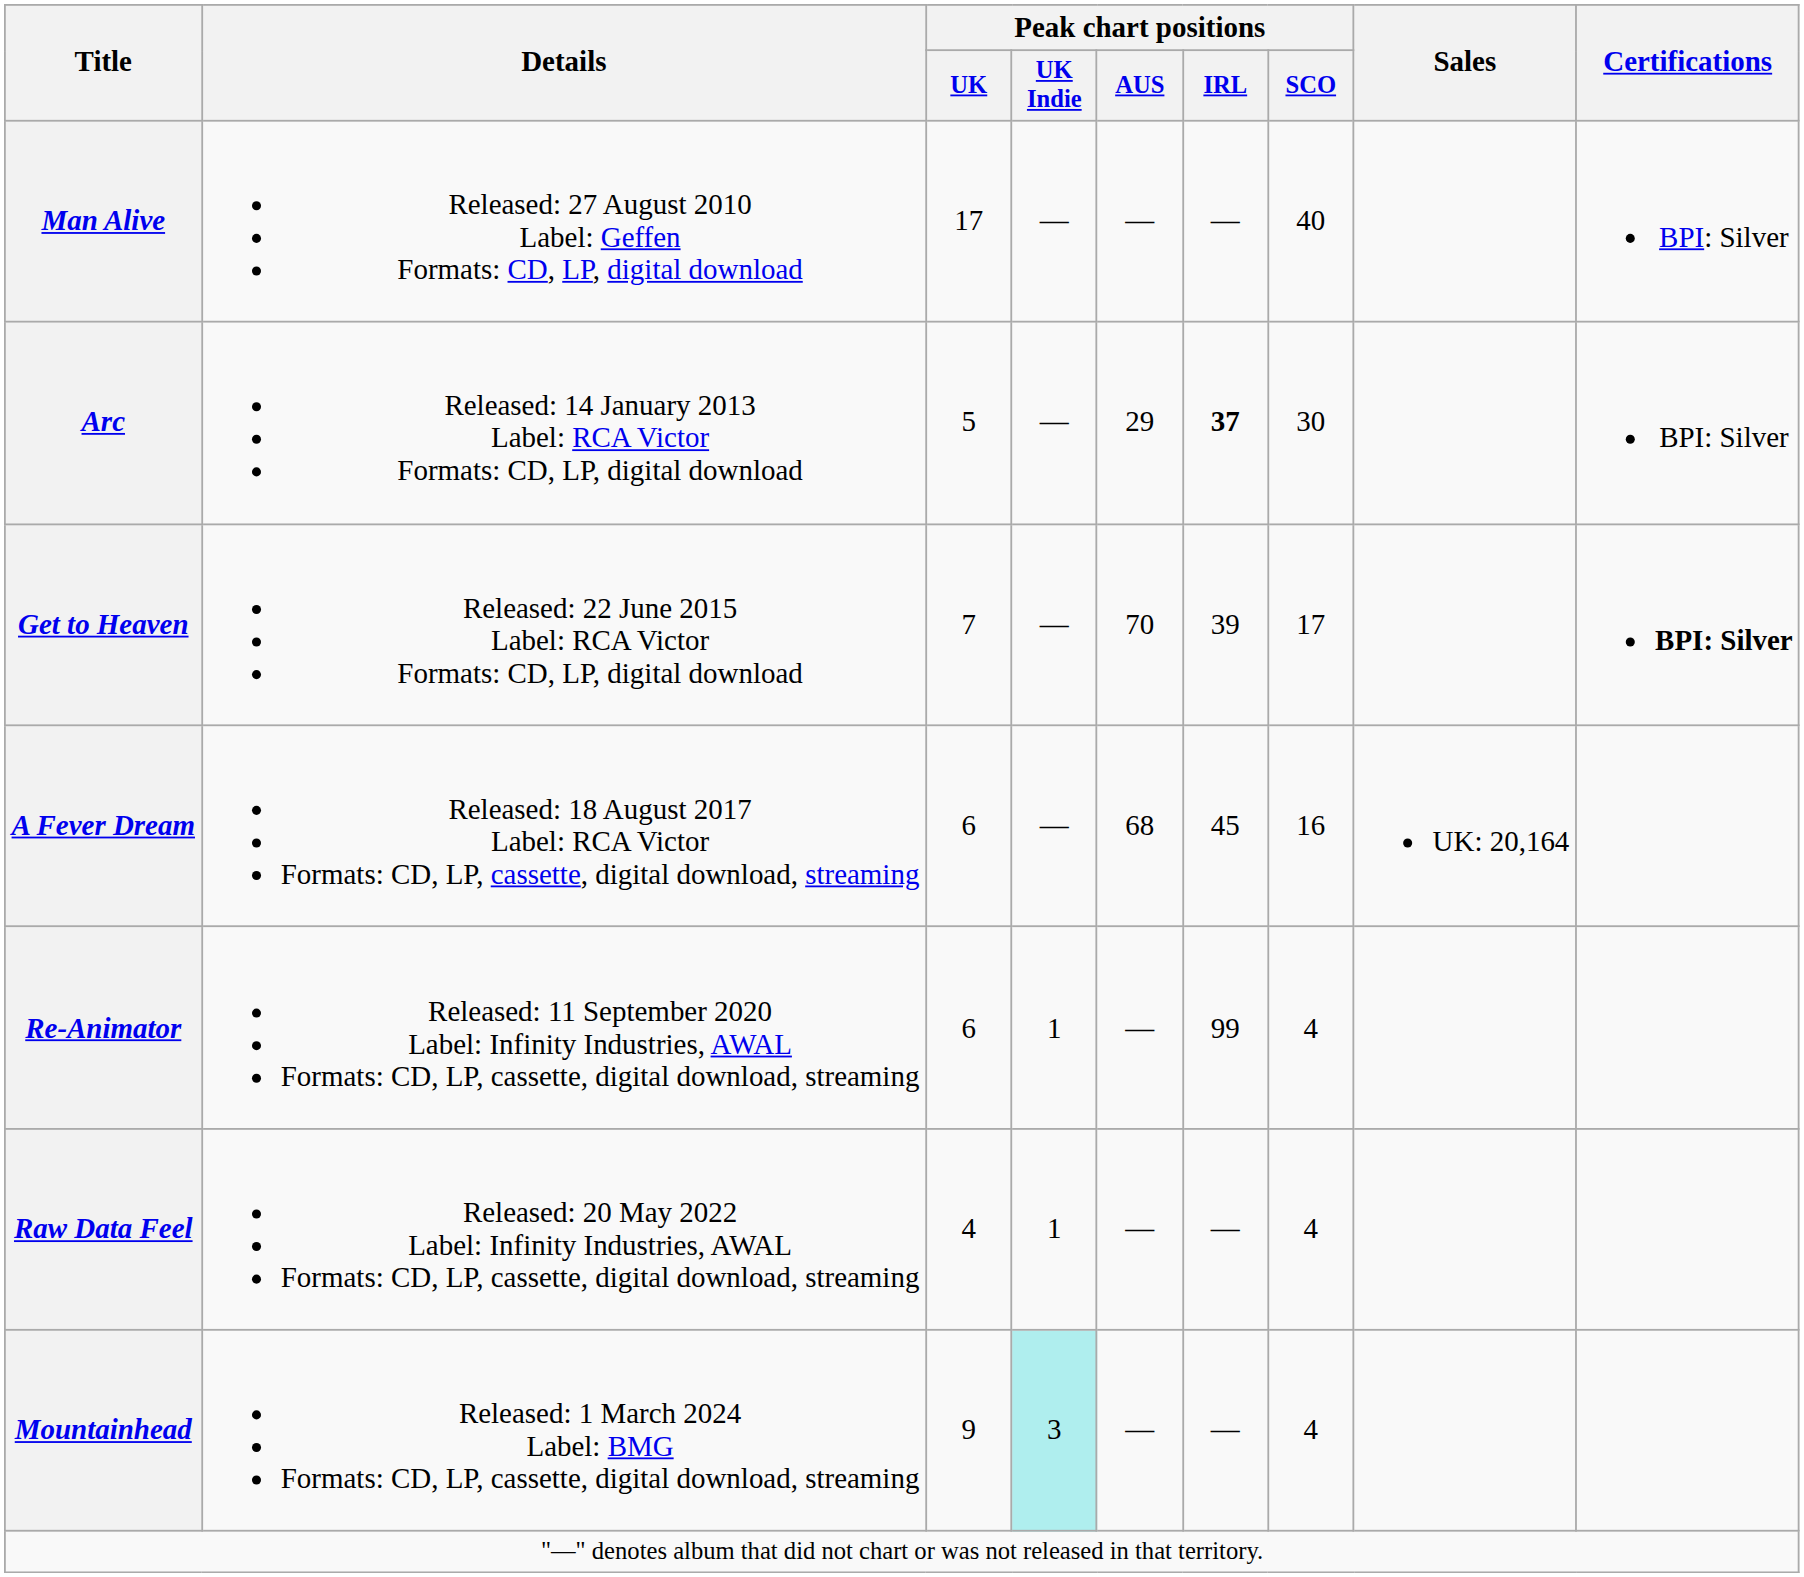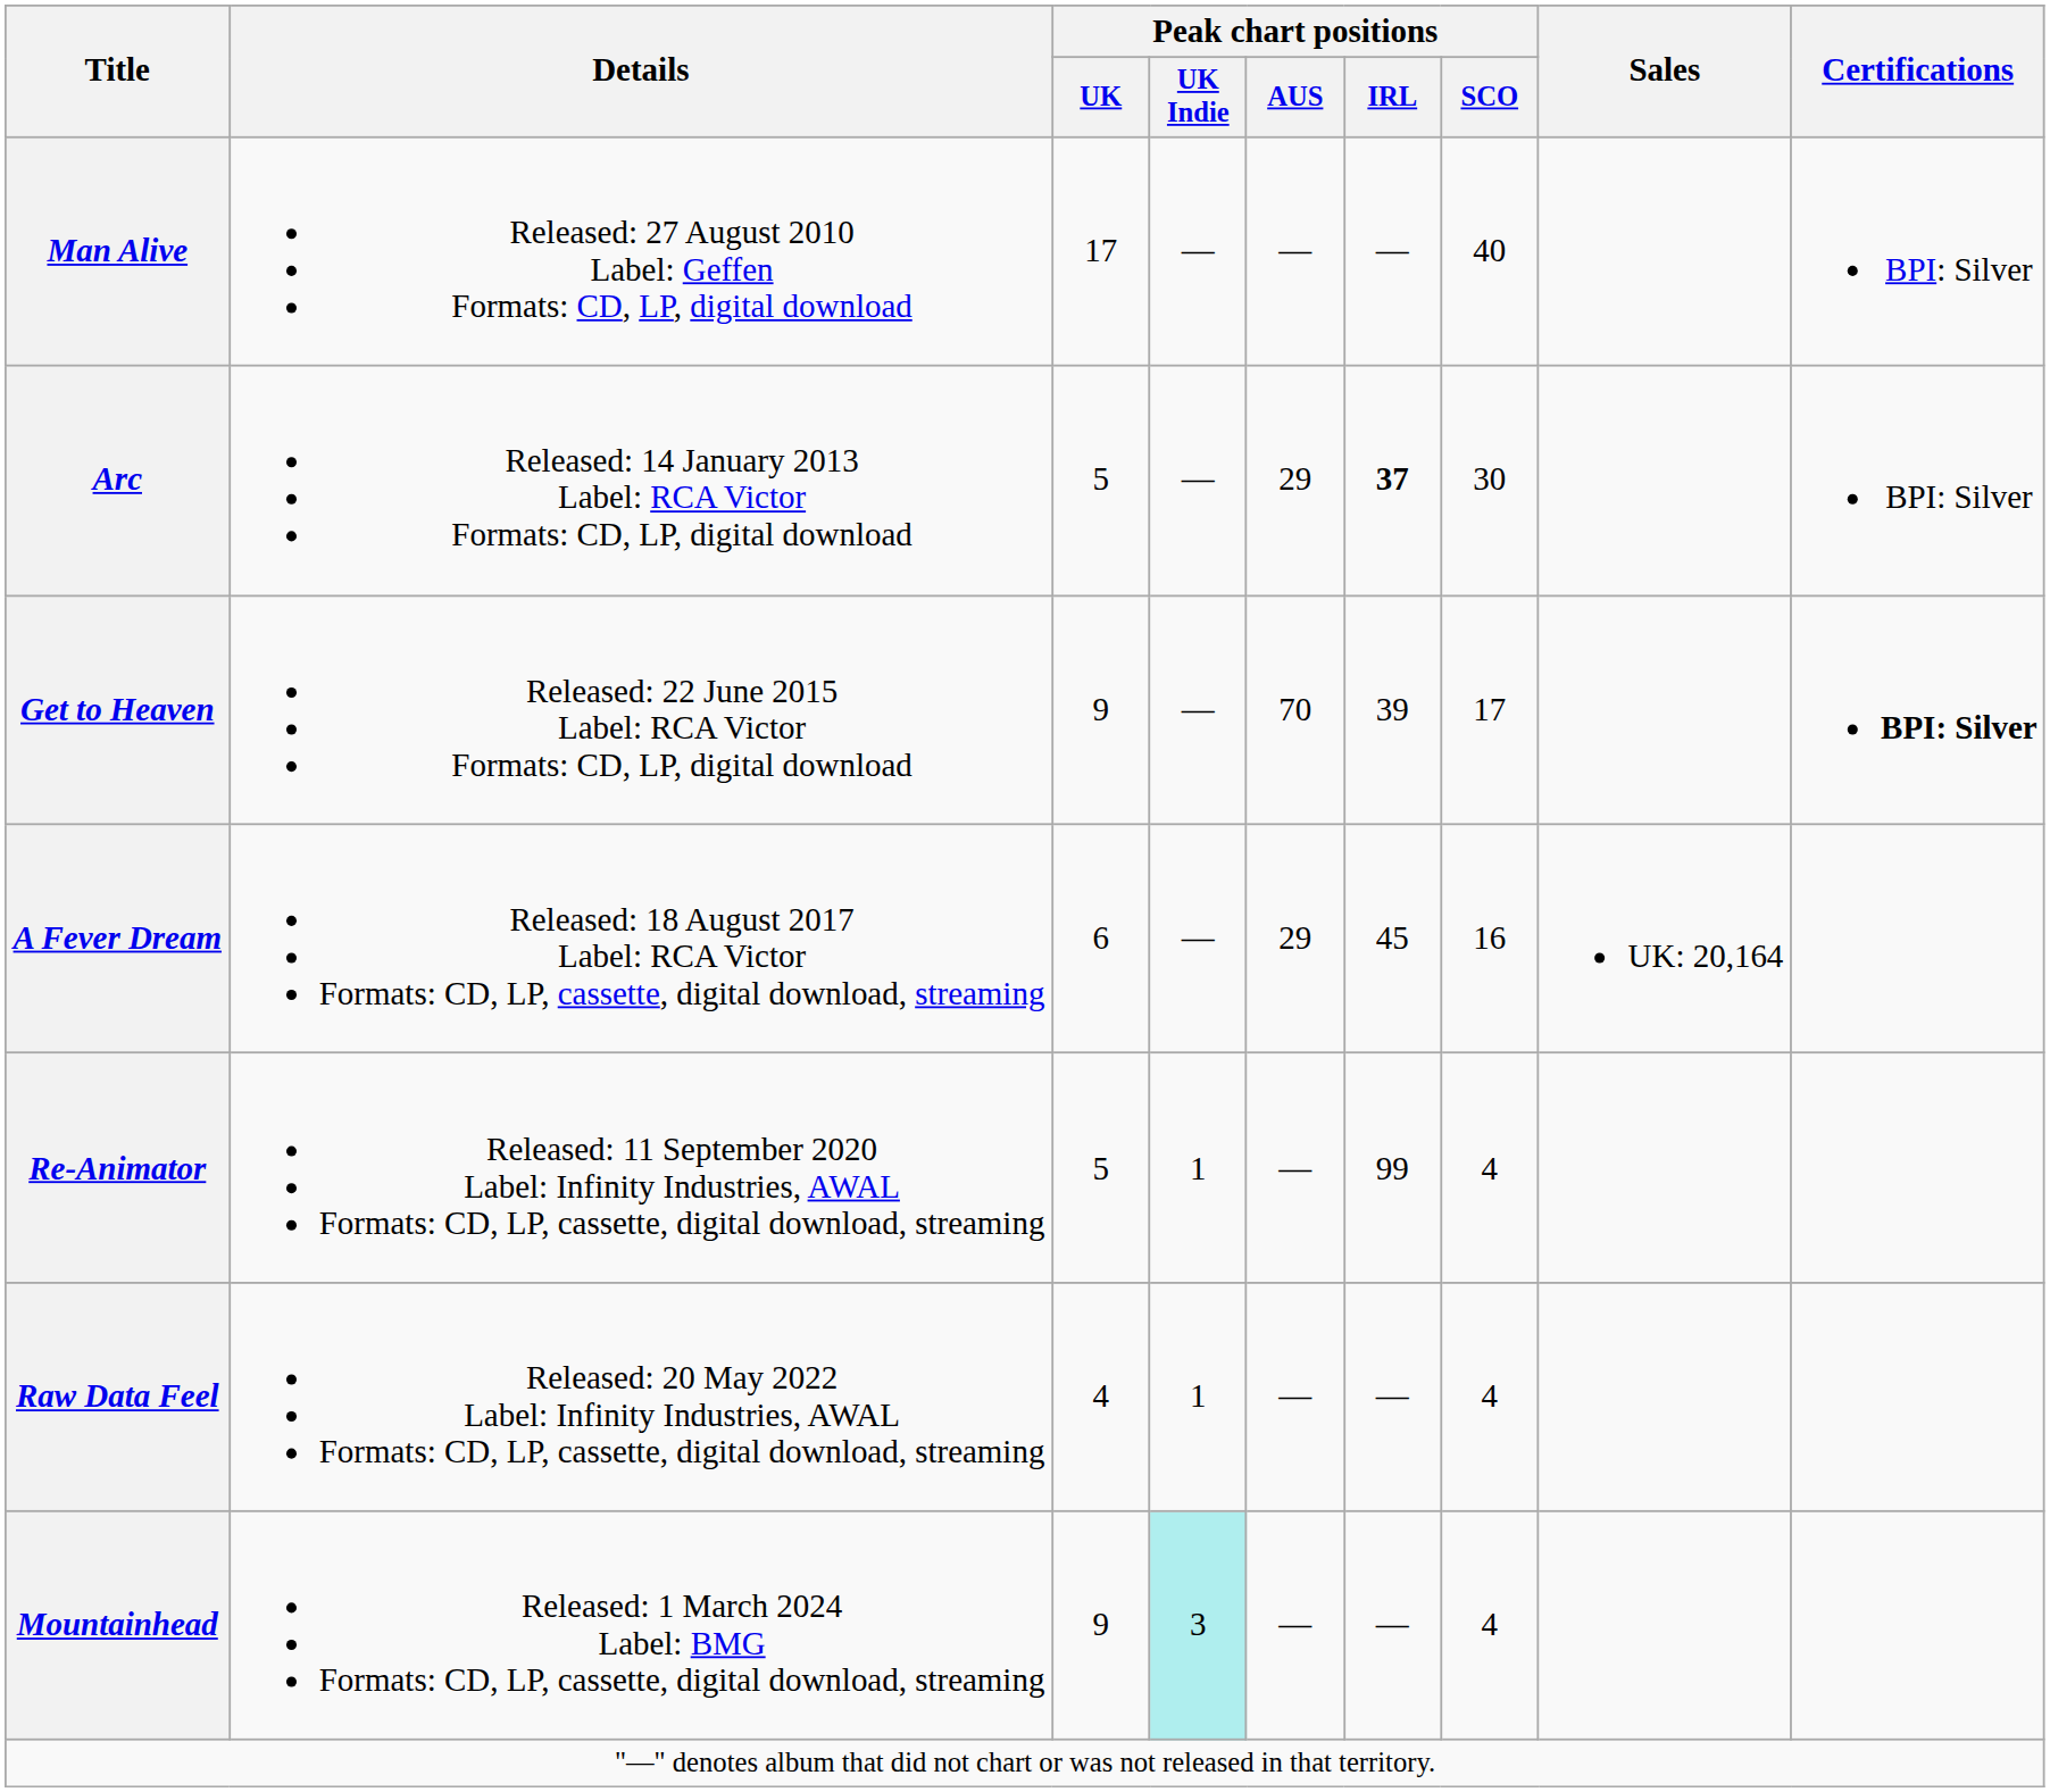Get to Heaven | Peak chart positions / UK: 7 -> 9
A Fever Dream | Peak chart positions / AUS: 68 -> 29
Re-Animator | Peak chart positions / UK: 6 -> 5
